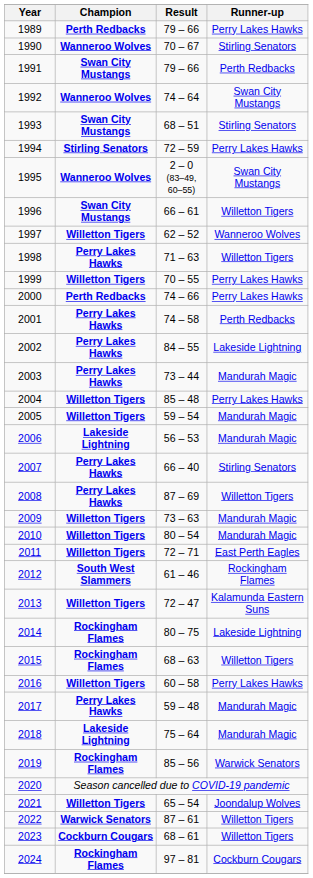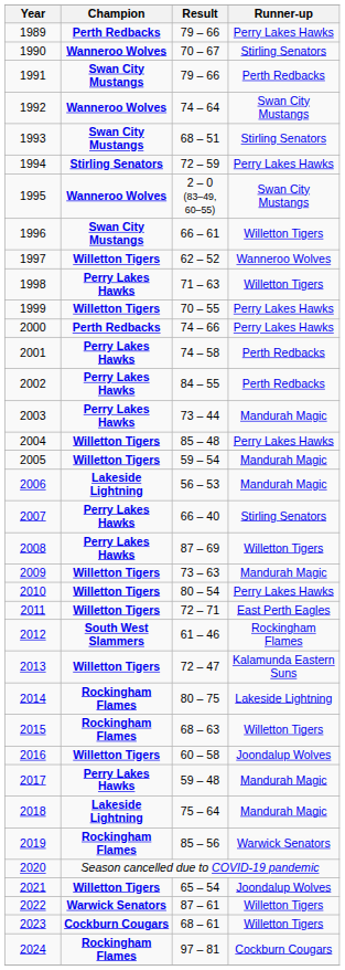2002 | Runner-up: Lakeside Lightning -> Perth Redbacks
2010 | Runner-up: Mandurah Magic -> Perry Lakes Hawks
2016 | Runner-up: Perry Lakes Hawks -> Joondalup Wolves
